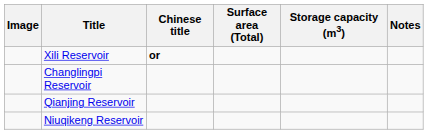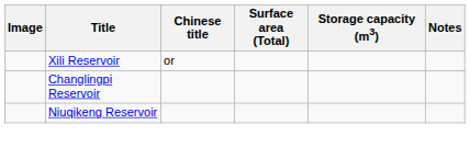Xili Reservoir | Chinese title: bold -> normal
- row: Qianjing Reservoir
